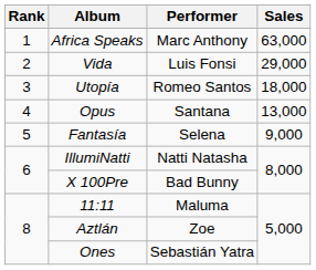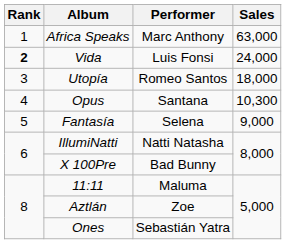Vida | Rank: normal -> bold
Vida | Sales: 29,000 -> 24,000
Opus | Sales: 13,000 -> 10,300
